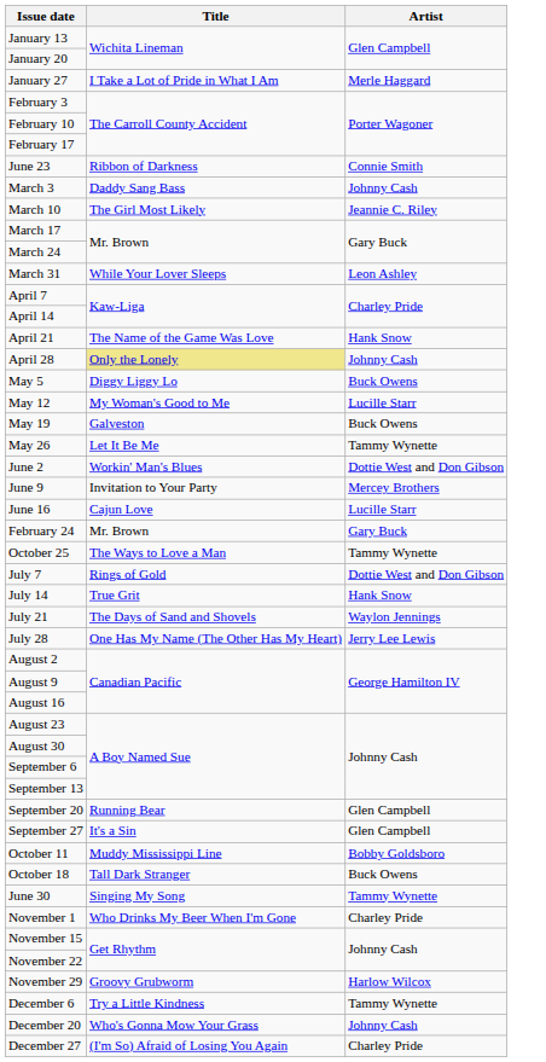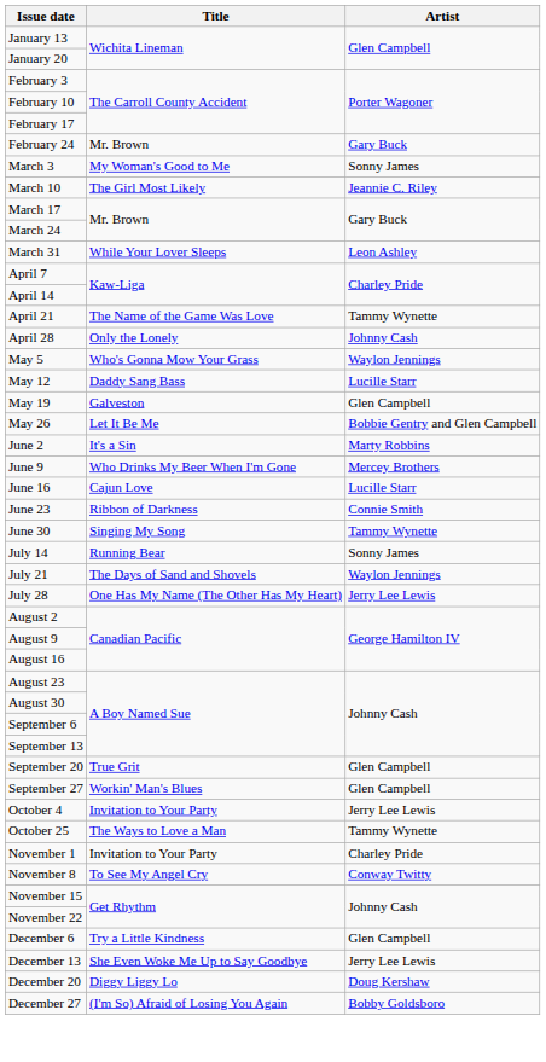- row: January 27 | I Take a Lot of Pride in What I Am | Merle Haggard
rows swapped: February 24 <-> June 23
March 3 | Title: Daddy Sang Bass -> My Woman's Good to Me
March 3 | Artist: Johnny Cash -> Sonny James
April 21 | Artist: Hank Snow -> Tammy Wynette
April 28 | Title: khaki background -> no background
May 5 | Title: Diggy Liggy Lo -> Who's Gonna Mow Your Grass
May 5 | Artist: Buck Owens -> Waylon Jennings
May 12 | Title: My Woman's Good to Me -> Daddy Sang Bass
May 19 | Artist: Buck Owens -> Glen Campbell
May 26 | Artist: Tammy Wynette -> Bobbie Gentry and Glen Campbell
June 2 | Title: Workin' Man's Blues -> It's a Sin
June 2 | Artist: Dottie West and Don Gibson -> Marty Robbins
June 9 | Title: Invitation to Your Party -> Who Drinks My Beer When I'm Gone
rows swapped: June 30 <-> October 25
- row: July 7 | Rings of Gold | Dottie West and Don Gibson
July 14 | Title: True Grit -> Running Bear
July 14 | Artist: Hank Snow -> Sonny James
September 20 | Title: Running Bear -> True Grit
September 27 | Title: It's a Sin -> Workin' Man's Blues
+ row: October 4 | Invitation to Your Party | Jerry Lee Lewis
- row: October 11 | Muddy Mississippi Line | Bobby Goldsboro
- row: October 18 | Tall Dark Stranger | Buck Owens
November 1 | Title: Who Drinks My Beer When I'm Gone -> Invitation to Your Party
+ row: November 8 | To See My Angel Cry | Conway Twitty
- row: November 29 | Groovy Grubworm | Harlow Wilcox
December 6 | Artist: Tammy Wynette -> Glen Campbell
+ row: December 13 | She Even Woke Me Up to Say Goodbye | Jerry Lee Lewis
December 20 | Title: Who's Gonna Mow Your Grass -> Diggy Liggy Lo
December 20 | Artist: Johnny Cash -> Doug Kershaw
December 27 | Artist: Charley Pride -> Bobby Goldsboro
